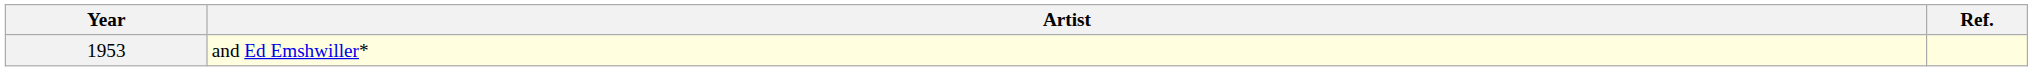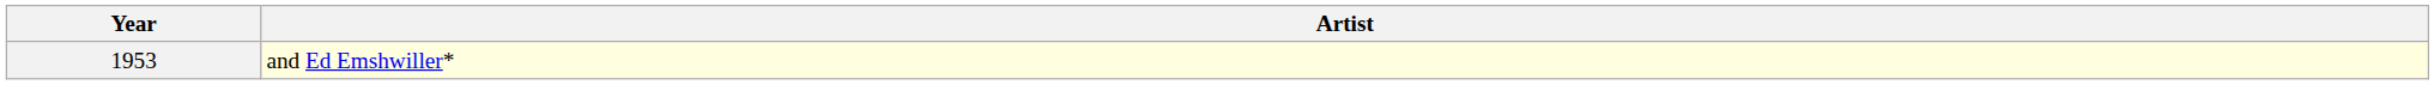- column: Ref.
